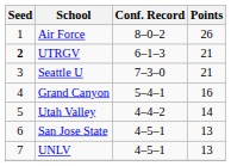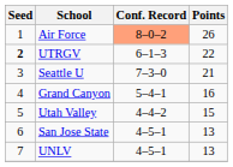Air Force | Conf. Record: no background -> lightsalmon background
UTRGV | Points: 21 -> 22
Utah Valley | Points: 14 -> 15
